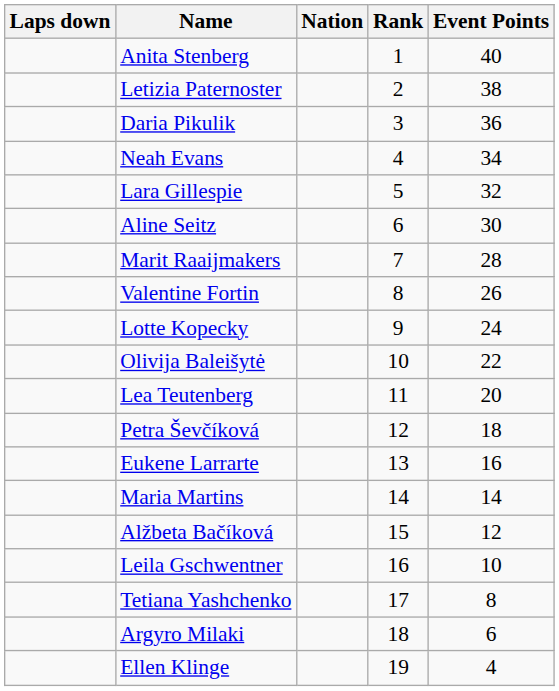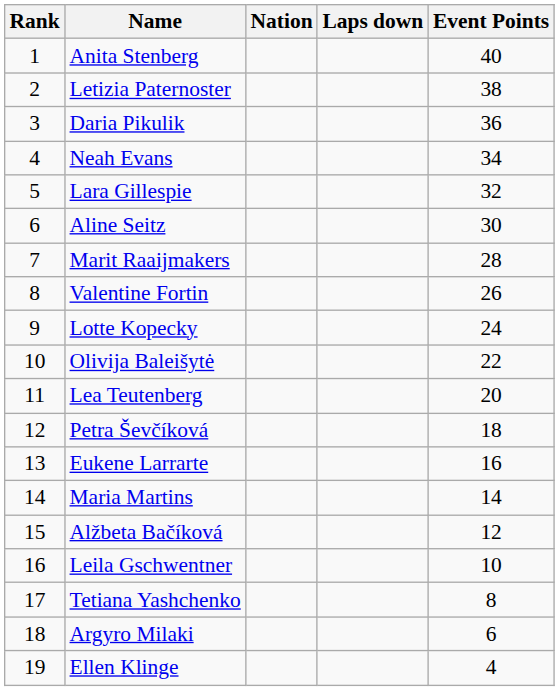columns swapped: Rank <-> Laps down
